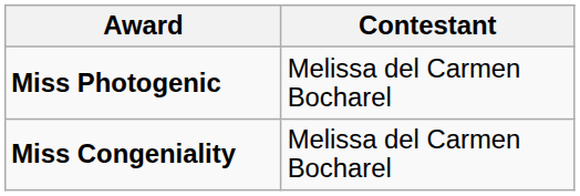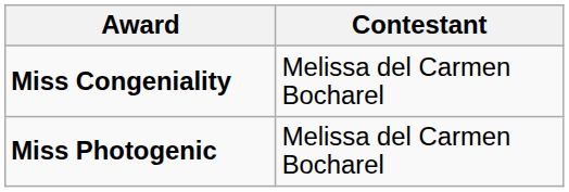rows swapped: Miss Congeniality <-> Miss Photogenic
